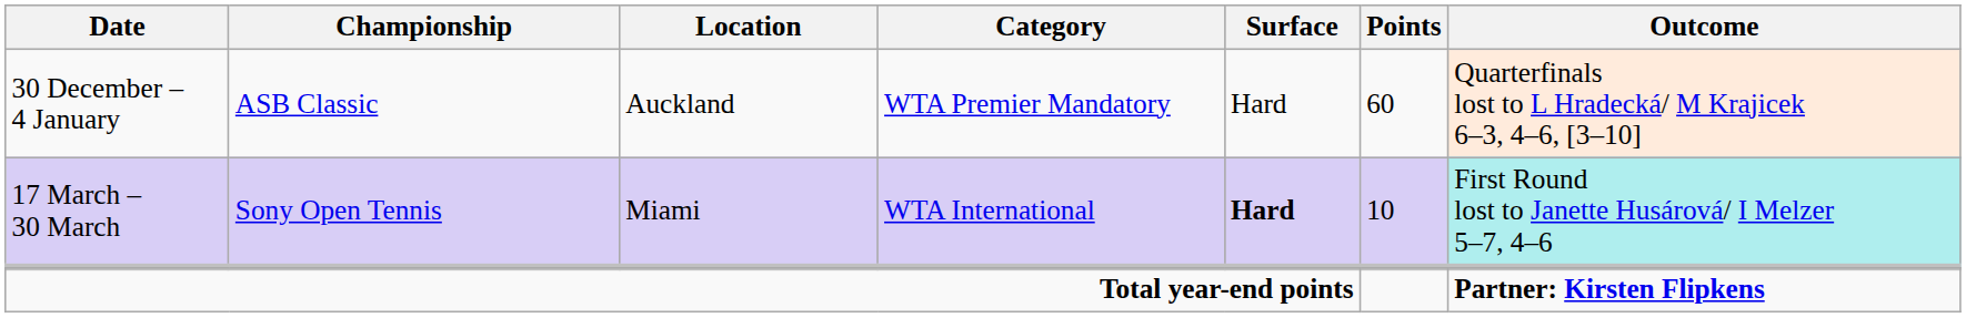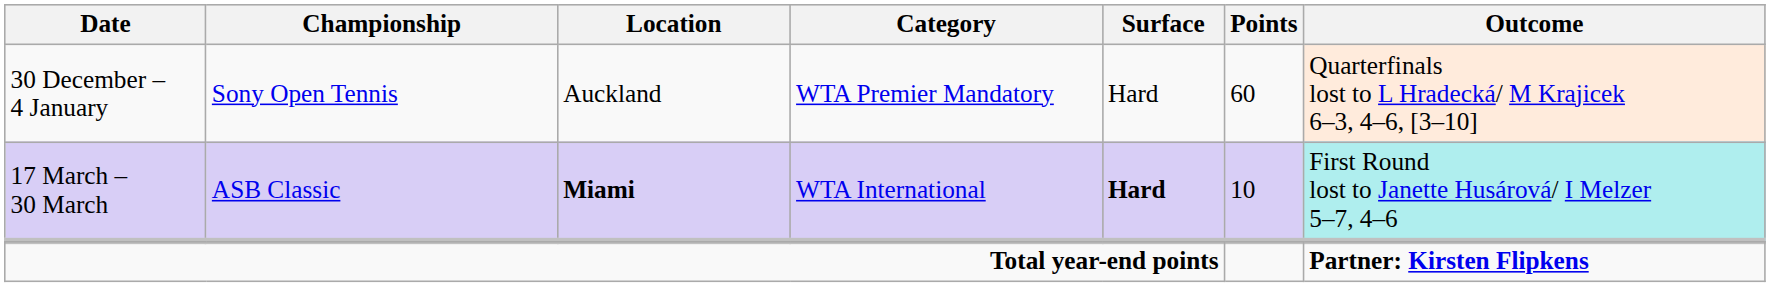30 December – 4 January | Championship: ASB Classic -> Sony Open Tennis
17 March – 30 March | Championship: Sony Open Tennis -> ASB Classic
17 March – 30 March | Location: normal -> bold
